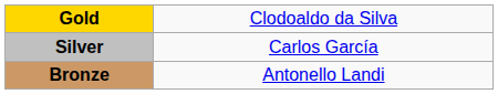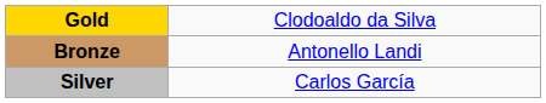rows swapped: Silver <-> Bronze
